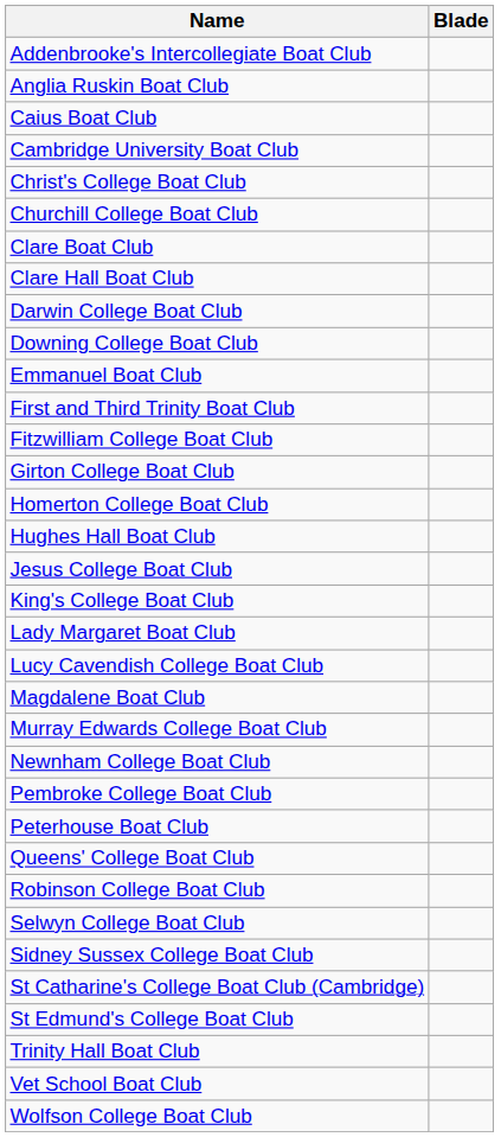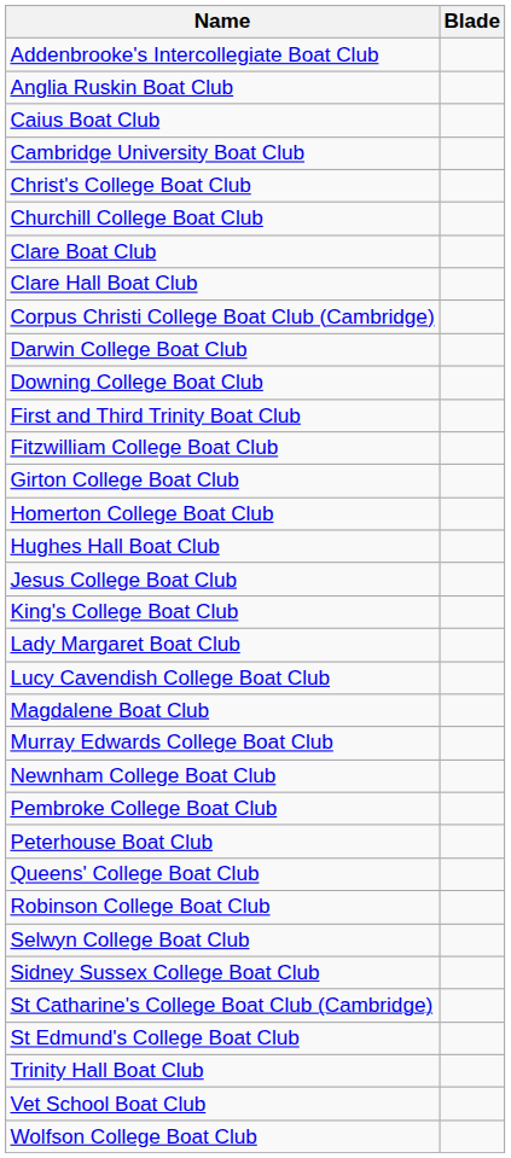+ row: Corpus Christi College Boat Club (Cambridge)
- row: Emmanuel Boat Club
